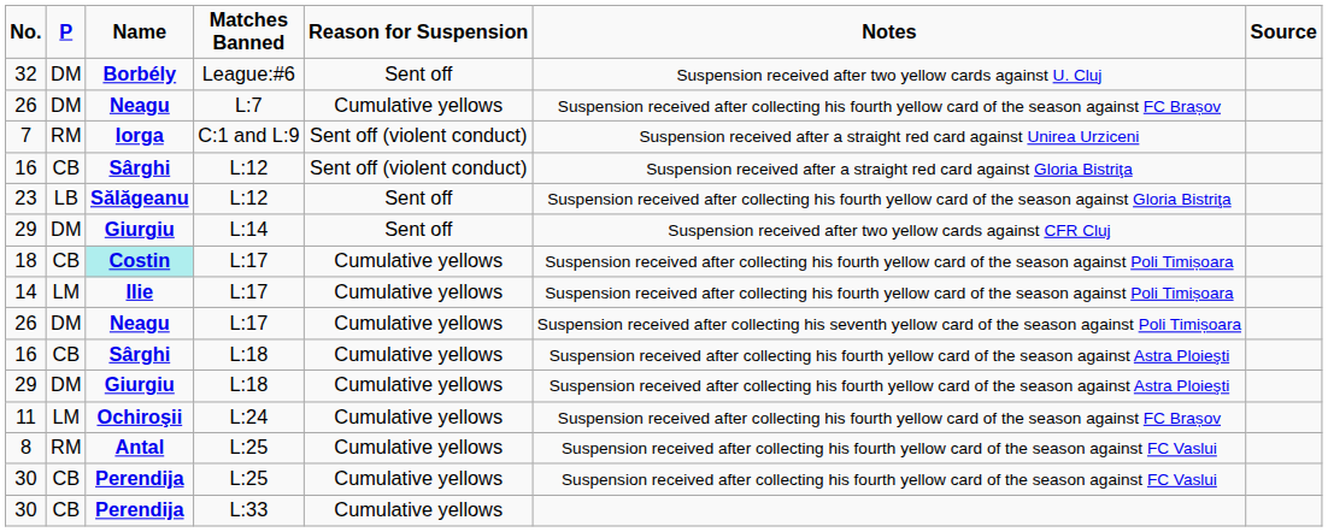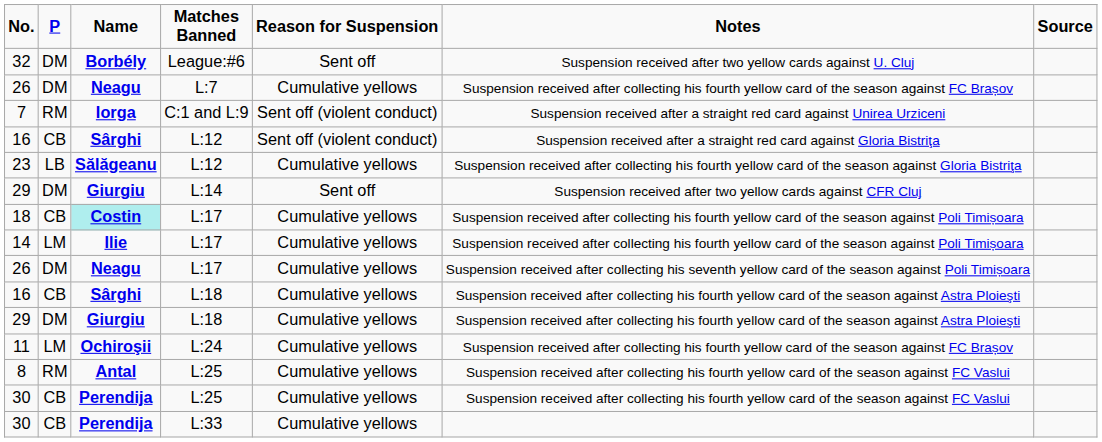23 | Reason for Suspension: Sent off -> Cumulative yellows
